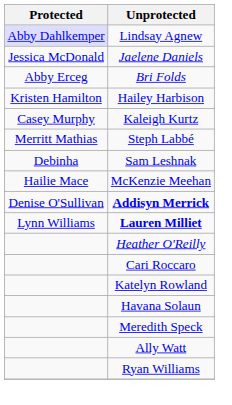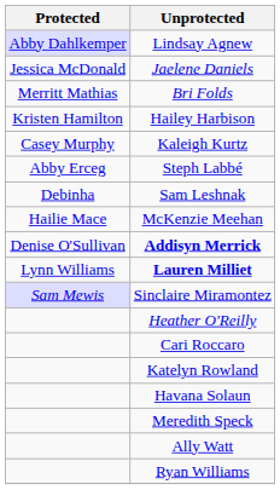Bri Folds | Protected: Abby Erceg -> Merritt Mathias
Steph Labbé | Protected: Merritt Mathias -> Abby Erceg
+ row: Sam Mewis | Sinclaire Miramontez
